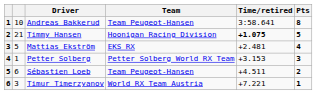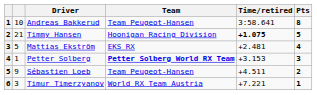Petter Solberg | Team: normal -> bold
Sébastien Loeb | column 2: 6 -> 9
